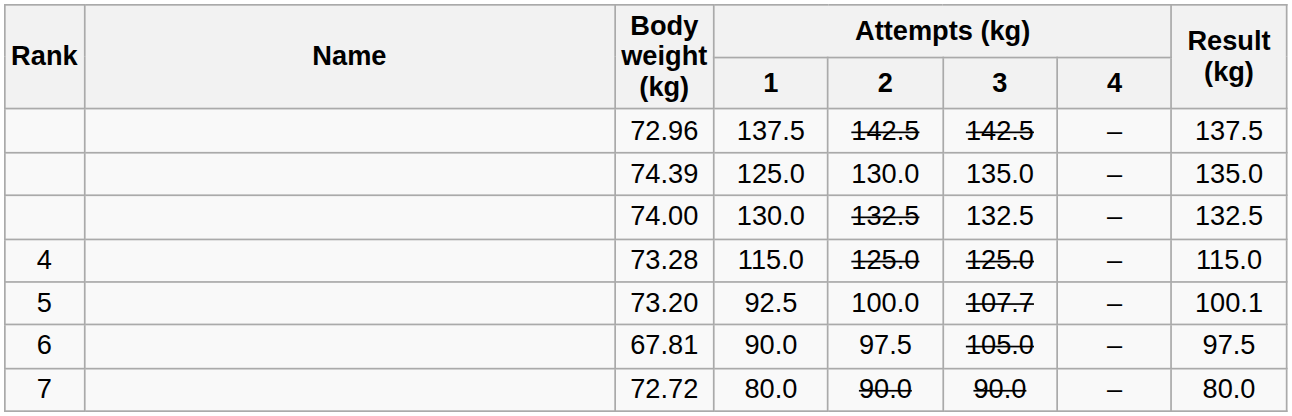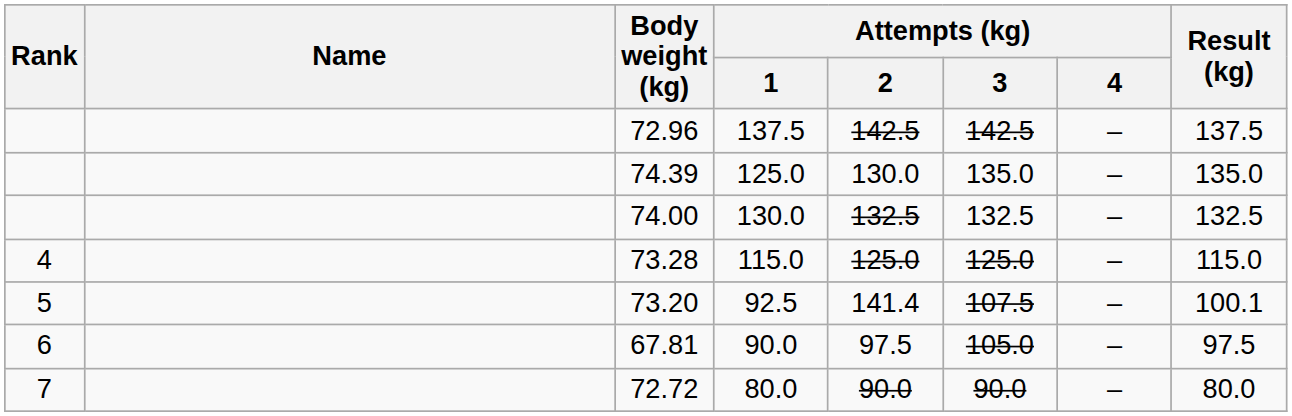92.5 | Attempts (kg) / 2: 100.0 -> 141.4
92.5 | Attempts (kg) / 3: 107.7 -> 107.5
